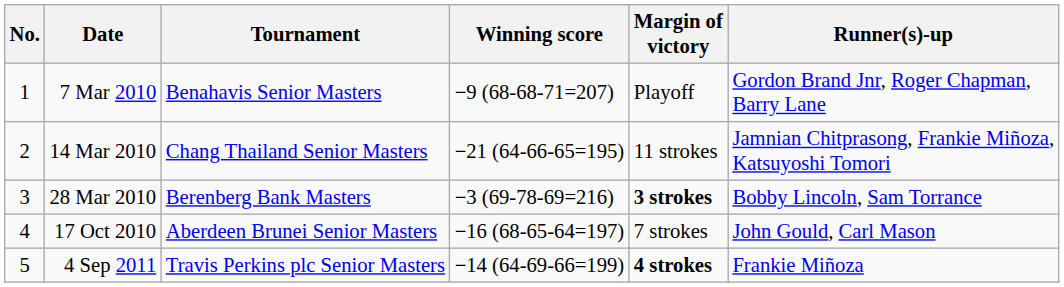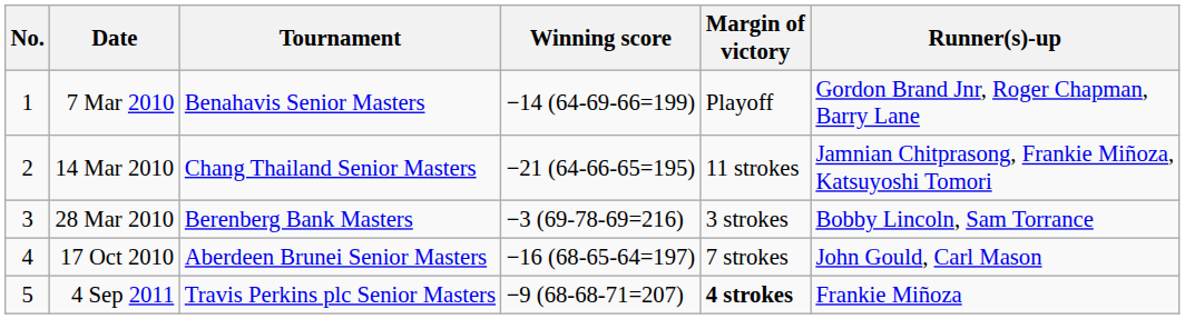7 Mar 2010 | Winning score: −9 (68-68-71=207) -> −14 (64-69-66=199)
28 Mar 2010 | Margin of victory: bold -> normal
4 Sep 2011 | Winning score: −14 (64-69-66=199) -> −9 (68-68-71=207)
